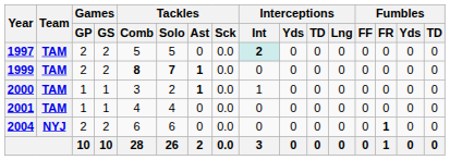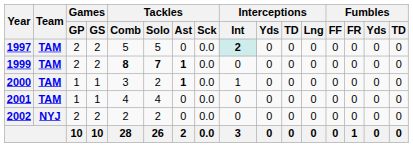+ row: 2002 | NYJ | 2 | 2 | 2 | 2 | 0 | 0.0 | 0 | 0 | 0 | 0 | 0 | 0 | 0 | 0
- row: 2004 | NYJ | 2 | 2 | 6 | 6 | 0 | 0.0 | 0 | 0 | 0 | 0 | 0 | 1 | 0 | 0
